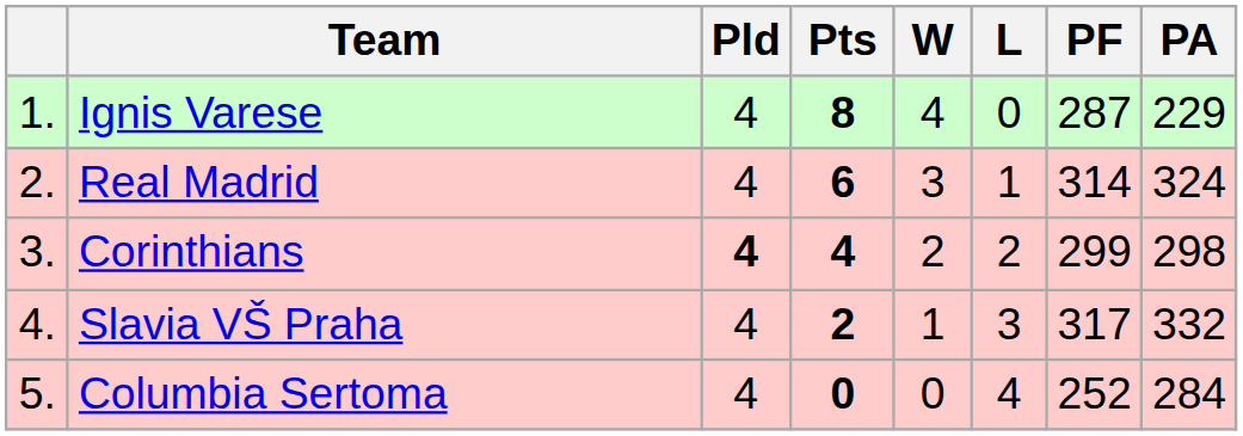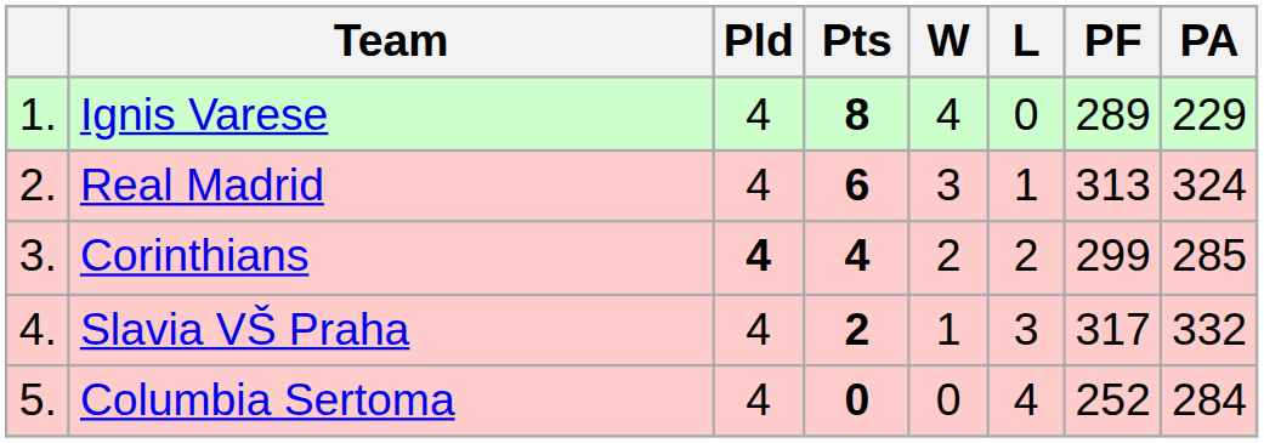Ignis Varese | PF: 287 -> 289
Real Madrid | PF: 314 -> 313
Corinthians | PA: 298 -> 285
